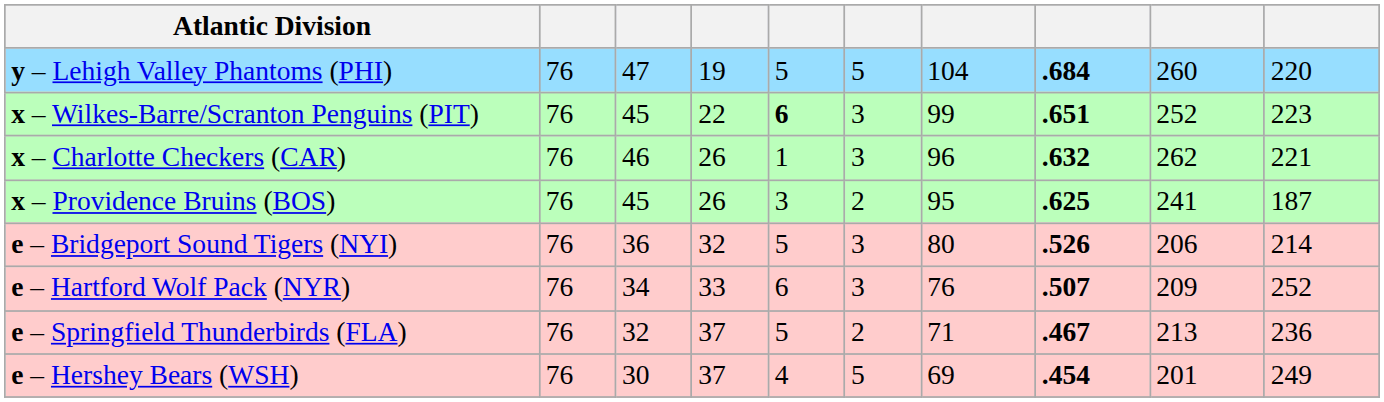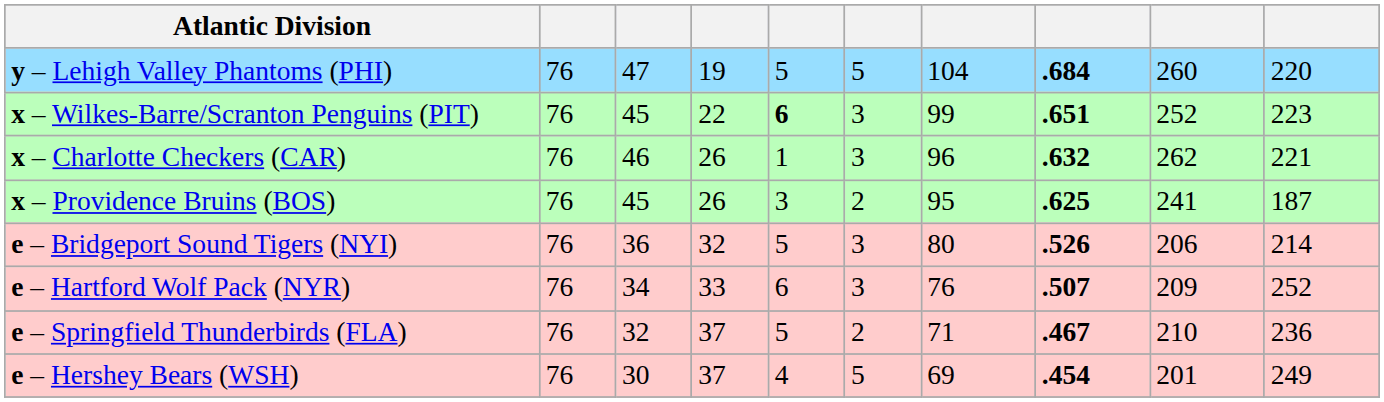e – Springfield Thunderbirds (FLA) | column 9: 213 -> 210
